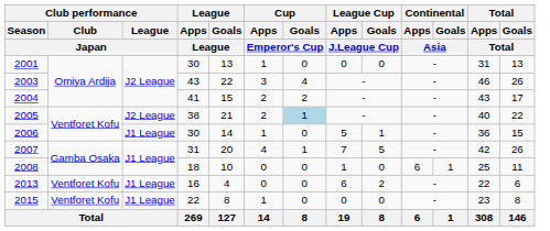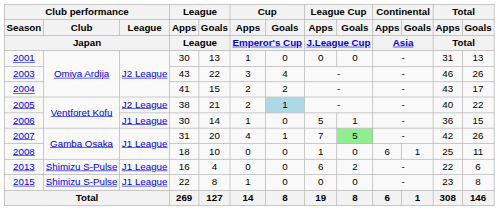2007 | League Cup / Goals / J.League Cup: no background -> lightgreen background
2013 | Club performance / Club / Japan: Ventforet Kofu -> Shimizu S-Pulse
2015 | Club performance / Club / Japan: Ventforet Kofu -> Shimizu S-Pulse
